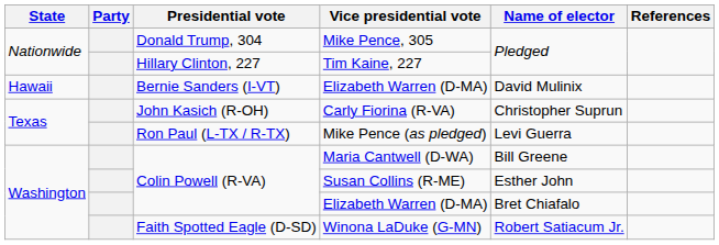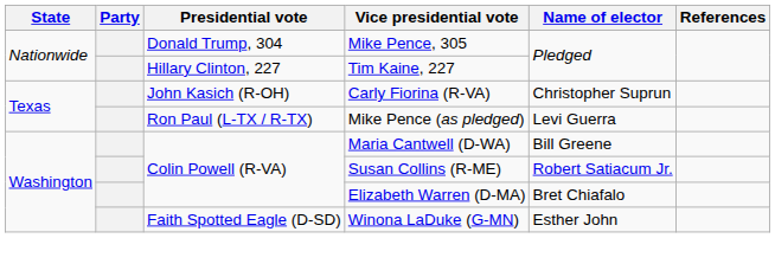- row: Hawaii | Bernie Sanders (I-VT) | Elizabeth Warren (D-MA) | David Mulinix
Susan Collins (R-ME) | Name of elector: Esther John -> Robert Satiacum Jr.
Winona LaDuke (G-MN) | Name of elector: Robert Satiacum Jr. -> Esther John
